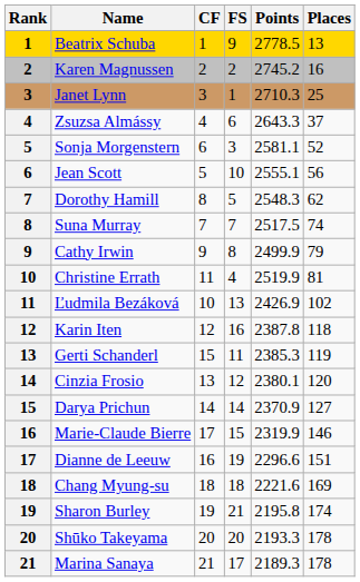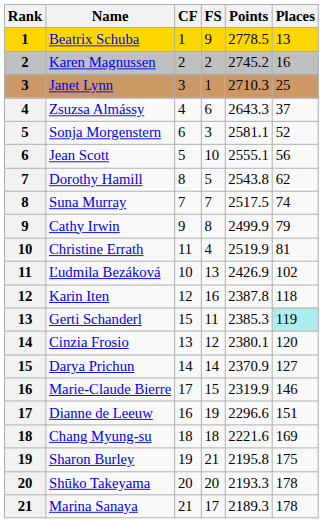Dorothy Hamill | Points: 2548.3 -> 2543.8
Gerti Schanderl | Places: no background -> paleturquoise background
Sharon Burley | Places: 174 -> 175
